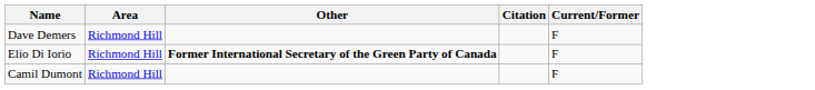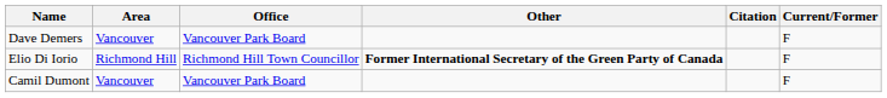+ column: Office | Vancouver Park Board | Richmond Hill Town Councillor | Vancouver Park Board
Dave Demers | Area: Richmond Hill -> Vancouver
Camil Dumont | Area: Richmond Hill -> Vancouver
